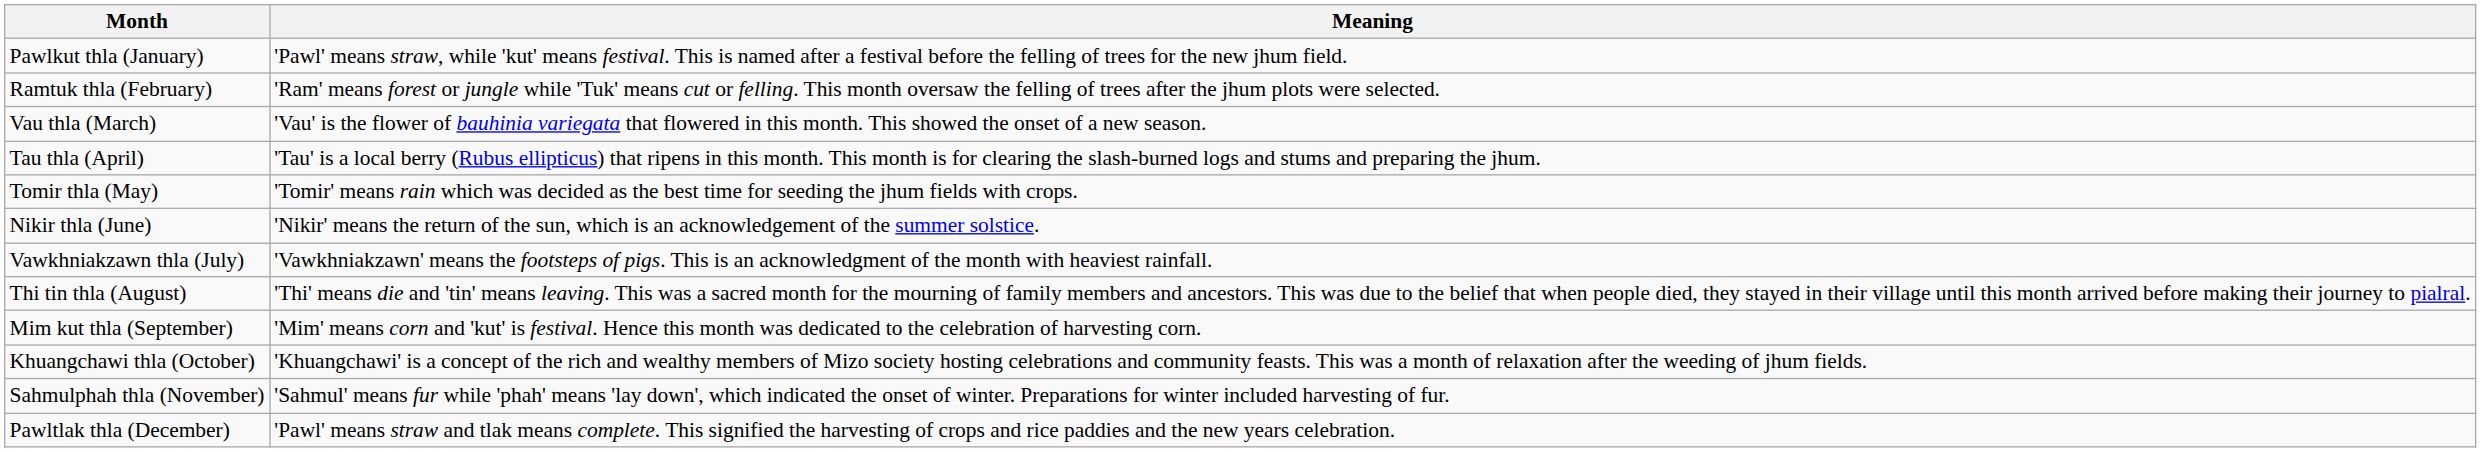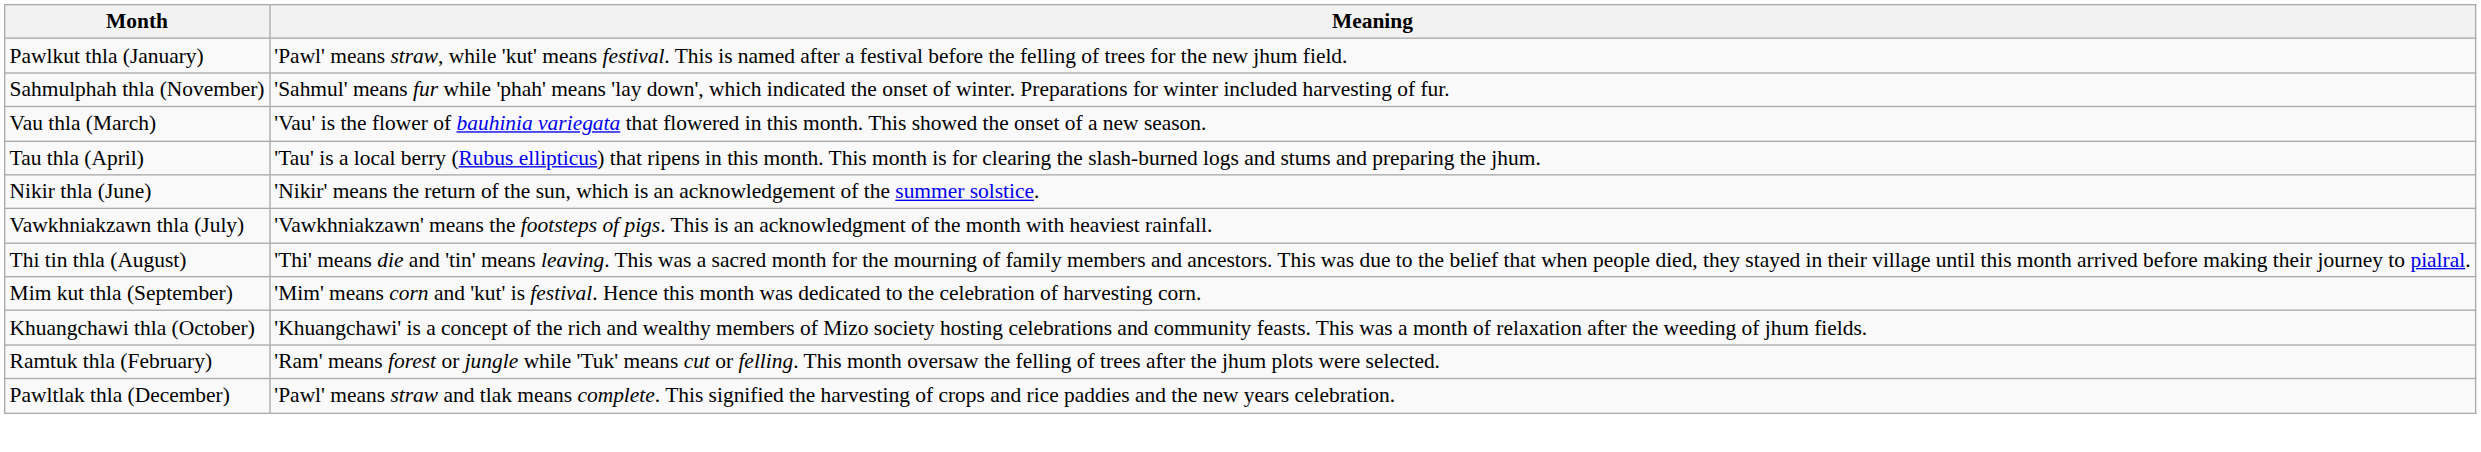rows swapped: Ramtuk thla (February) <-> Sahmulphah thla (November)
- row: Tomir thla (May) | 'Tomir' means rain which was decided as the best time for seeding the jhum fields with crops.
